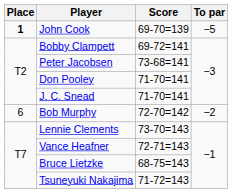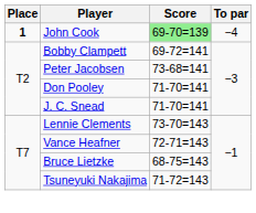John Cook | Score: no background -> lightgreen background
John Cook | To par: −5 -> −4
- row: 6 | Bob Murphy | 72-70=142 | −2
